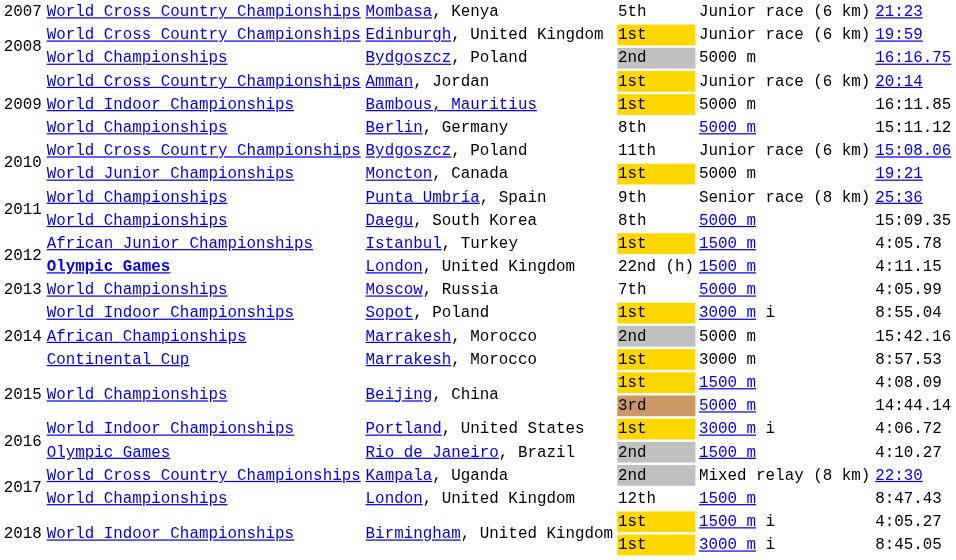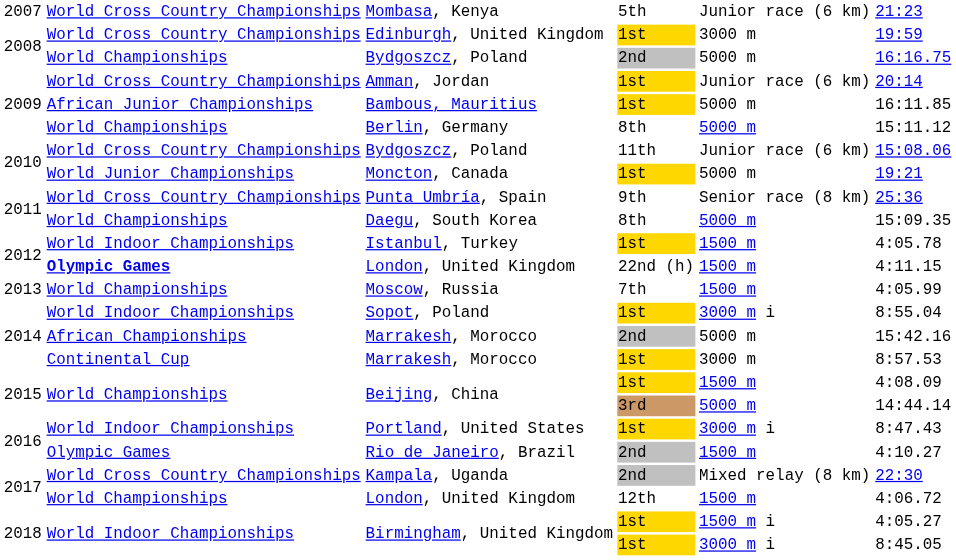Edinburgh, United Kingdom | column 5: Junior race (6 km) -> 3000 m
Bambous, Mauritius | column 2: World Indoor Championships -> African Junior Championships
Punta Umbría, Spain | column 2: World Championships -> World Cross Country Championships
Istanbul, Turkey | column 2: African Junior Championships -> World Indoor Championships
Moscow, Russia | column 5: 5000 m -> 1500 m
Portland, United States | column 6: 4:06.72 -> 8:47.43
London, United Kingdom / 12th | column 6: 8:47.43 -> 4:06.72
